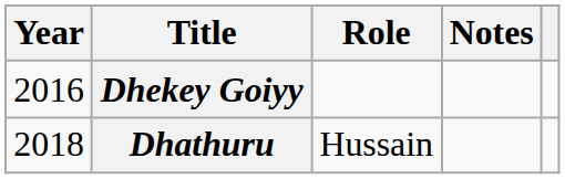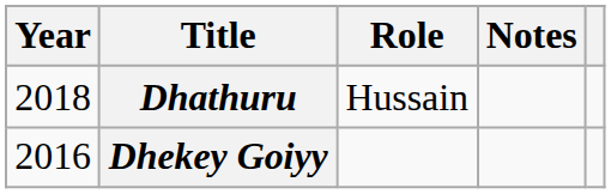rows swapped: Dhekey Goiyy <-> Dhathuru
